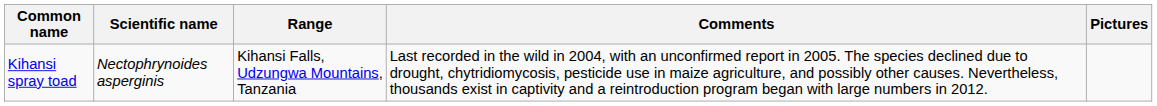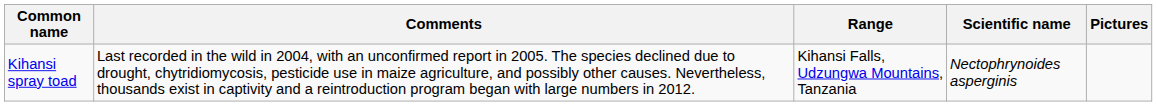columns swapped: Scientific name <-> Comments
